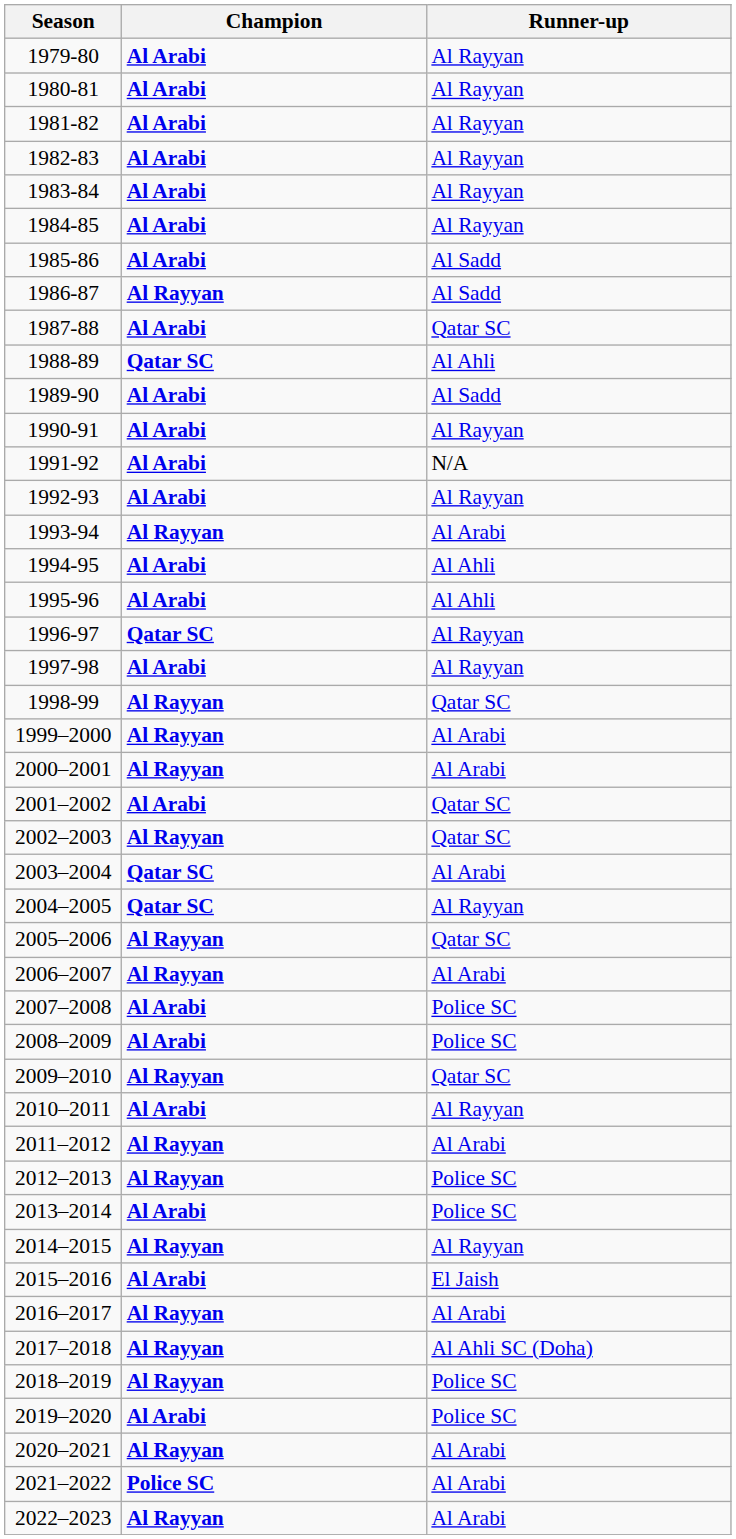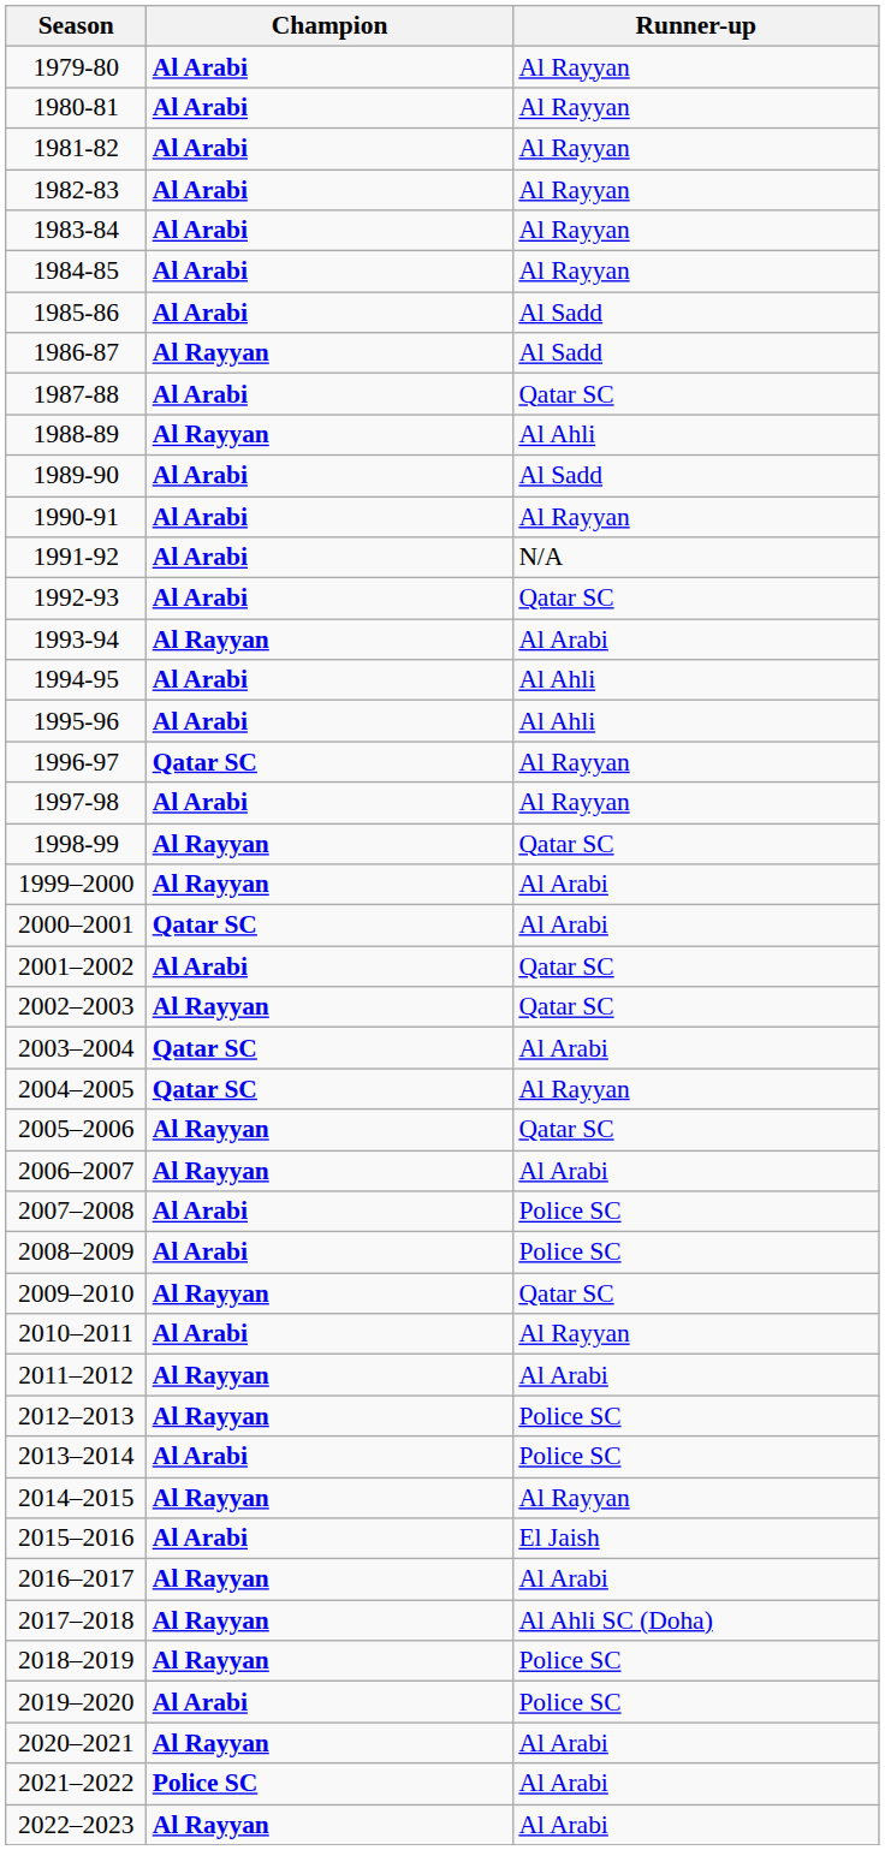1988-89 | Champion: Qatar SC -> Al Rayyan
1992-93 | Runner-up: Al Rayyan -> Qatar SC
2000–2001 | Champion: Al Rayyan -> Qatar SC
